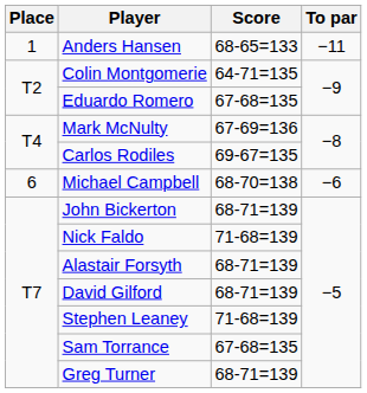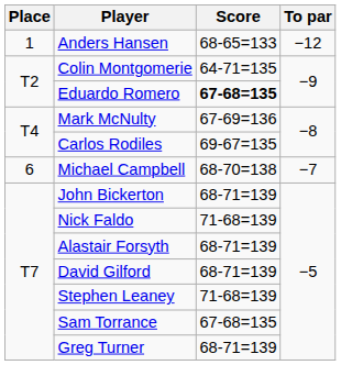Anders Hansen | To par: −11 -> −12
Eduardo Romero | Score: normal -> bold
Michael Campbell | To par: −6 -> −7
